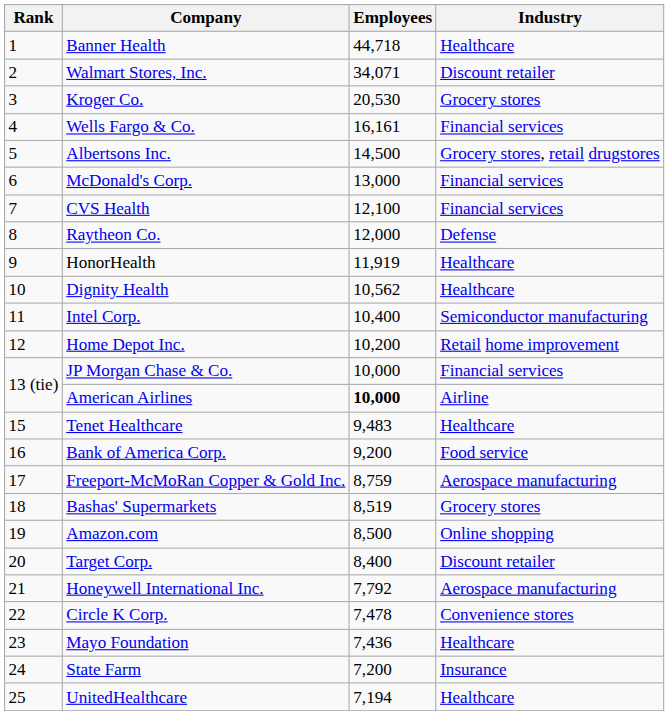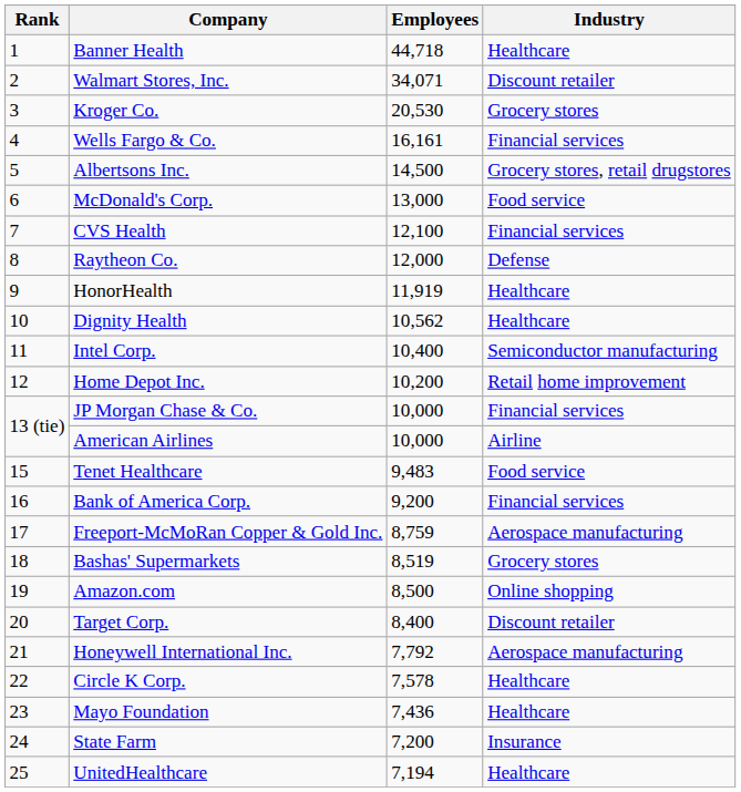McDonald's Corp. | Industry: Financial services -> Food service
American Airlines | Employees: bold -> normal
Tenet Healthcare | Industry: Healthcare -> Food service
Bank of America Corp. | Industry: Food service -> Financial services
Circle K Corp. | Employees: 7,478 -> 7,578
Circle K Corp. | Industry: Convenience stores -> Healthcare
